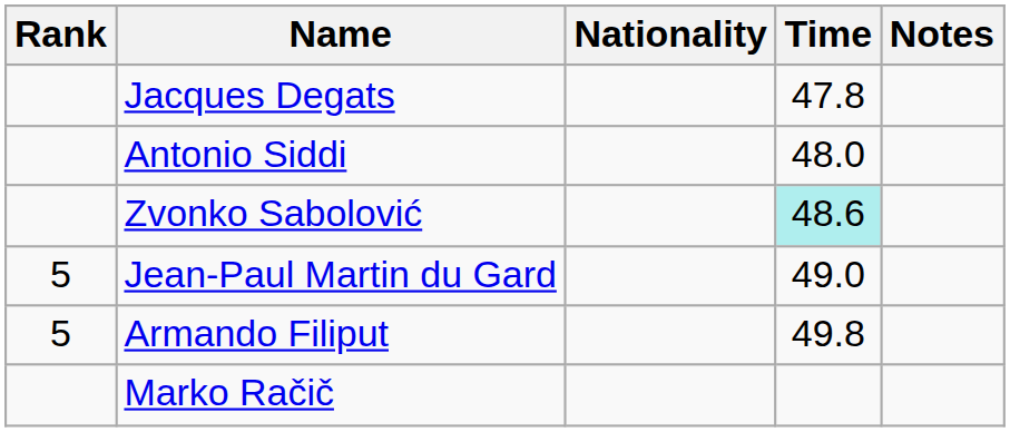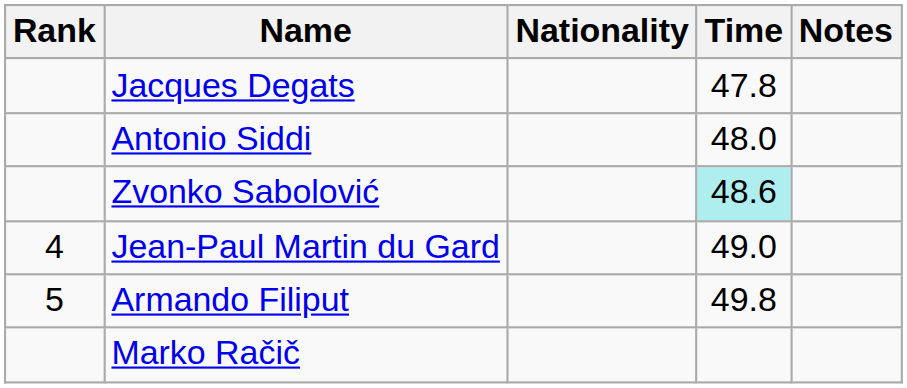Jean-Paul Martin du Gard | Rank: 5 -> 4
